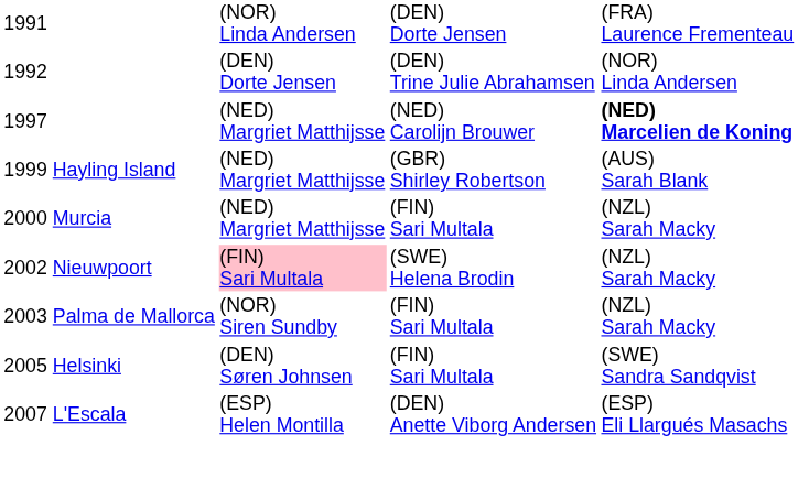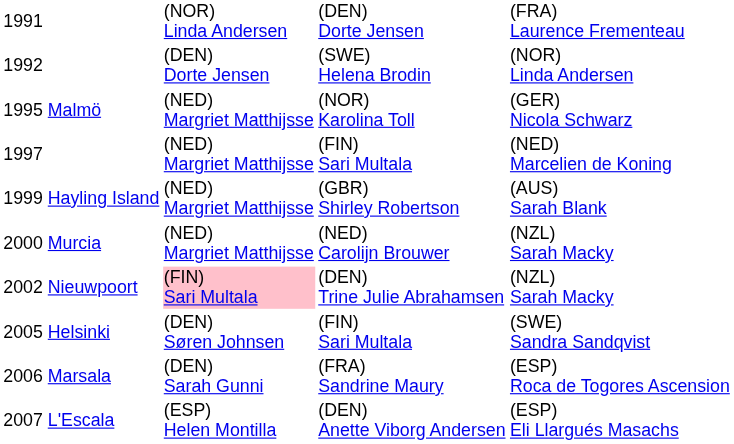1992 | column 3: (DEN) Trine Julie Abrahamsen -> (SWE) Helena Brodin
+ row: 1995 Malmö | (NED) Margriet Matthijsse | (NOR) Karolina Toll | (GER) Nicola Schwarz
1997 | column 3: (NED) Carolijn Brouwer -> (FIN) Sari Multala
1997 | column 4: bold -> normal
2000 Murcia | column 3: (FIN) Sari Multala -> (NED) Carolijn Brouwer
2002 Nieuwpoort | column 3: (SWE) Helena Brodin -> (DEN) Trine Julie Abrahamsen
- row: 2003 Palma de Mallorca | (NOR) Siren Sundby | (FIN) Sari Multala | (NZL) Sarah Macky
+ row: 2006 Marsala | (DEN) Sarah Gunni | (FRA) Sandrine Maury | (ESP) Roca de Togores Ascension
